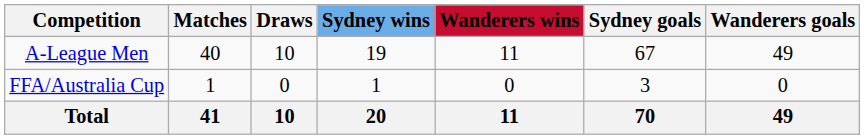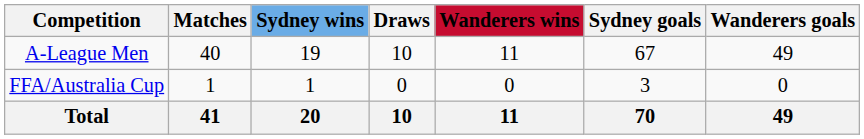columns swapped: Sydney wins <-> Draws
